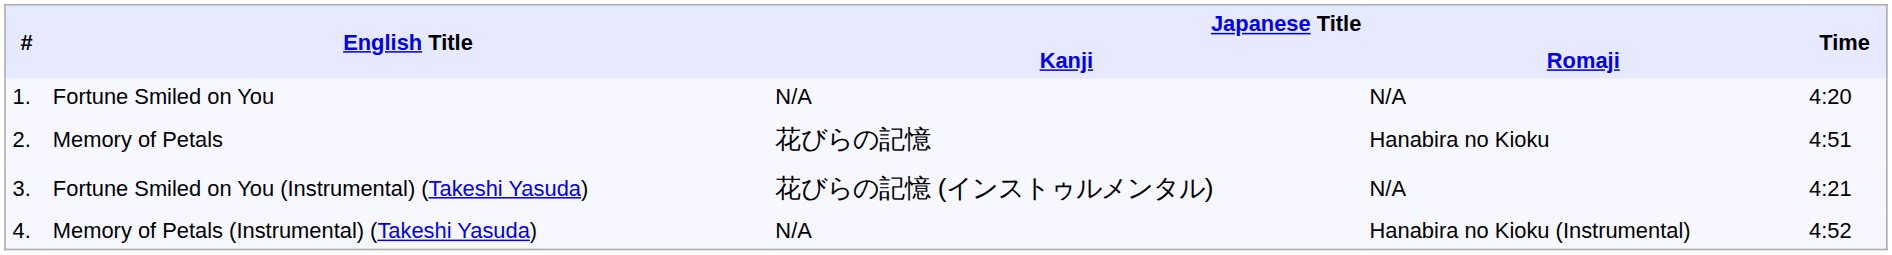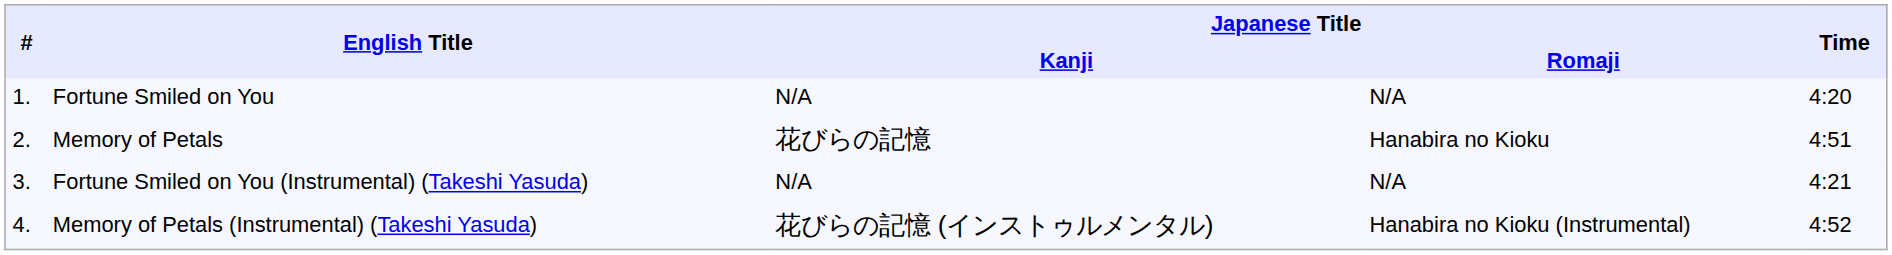Fortune Smiled on You (Instrumental) (Takeshi Yasuda) | Japanese Title / Kanji: 花びらの記憶 (インストゥルメンタル) -> N/A
Memory of Petals (Instrumental) (Takeshi Yasuda) | Japanese Title / Kanji: N/A -> 花びらの記憶 (インストゥルメンタル)
